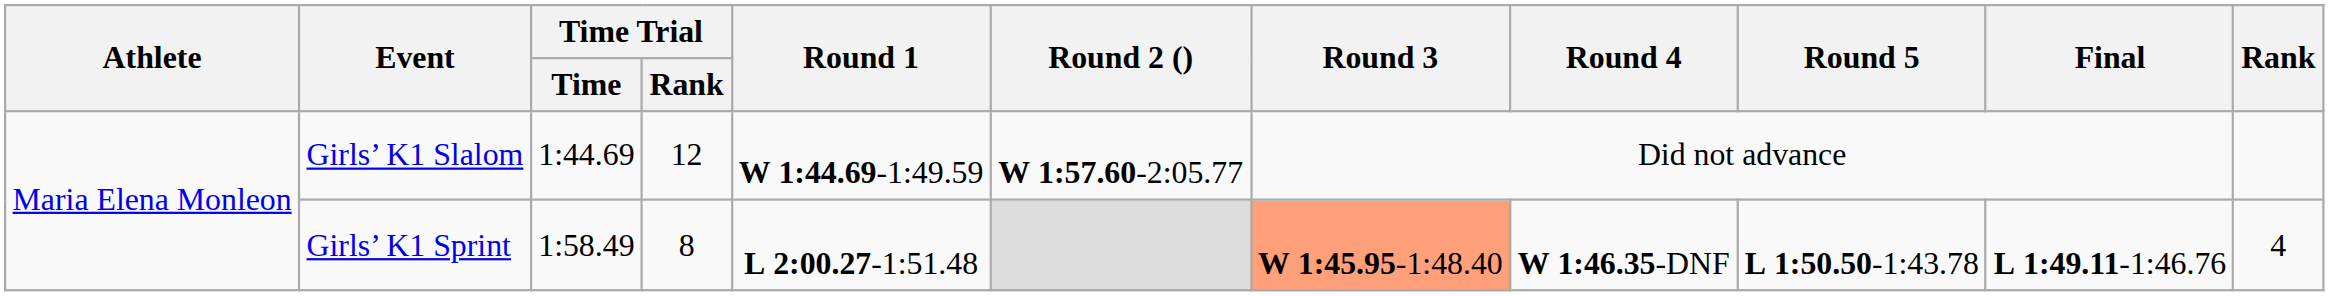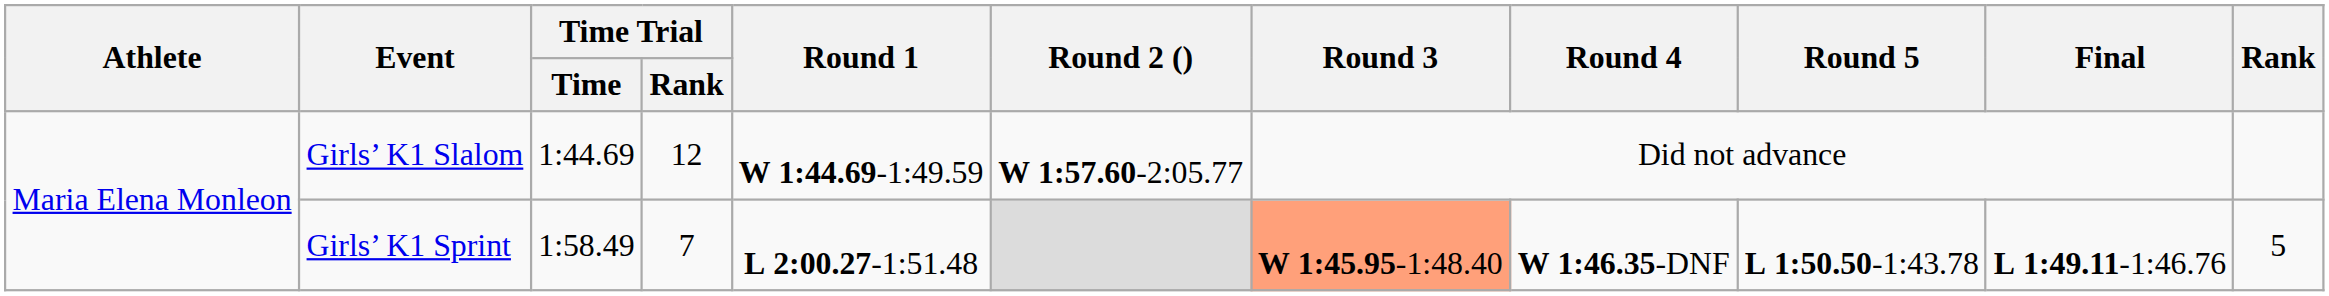Girls’ K1 Sprint | Time Trial / Rank: 8 -> 7
Girls’ K1 Sprint | Rank: 4 -> 5
